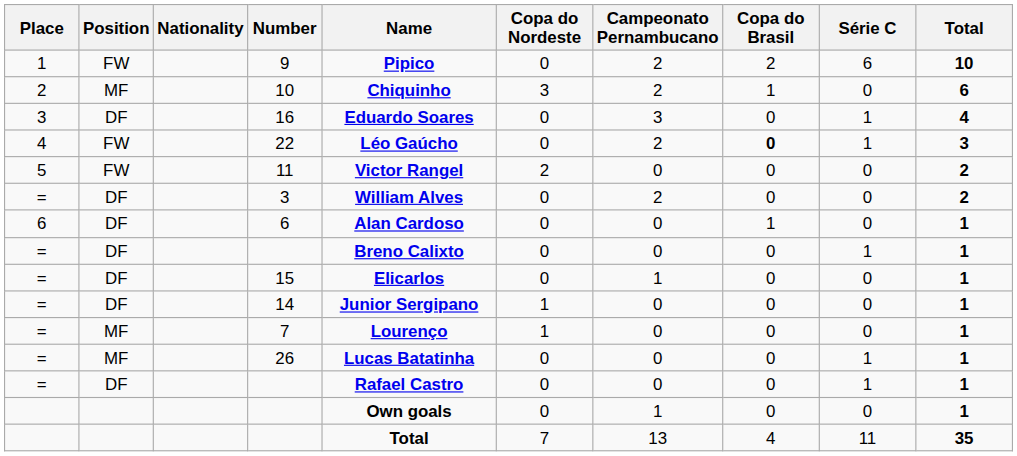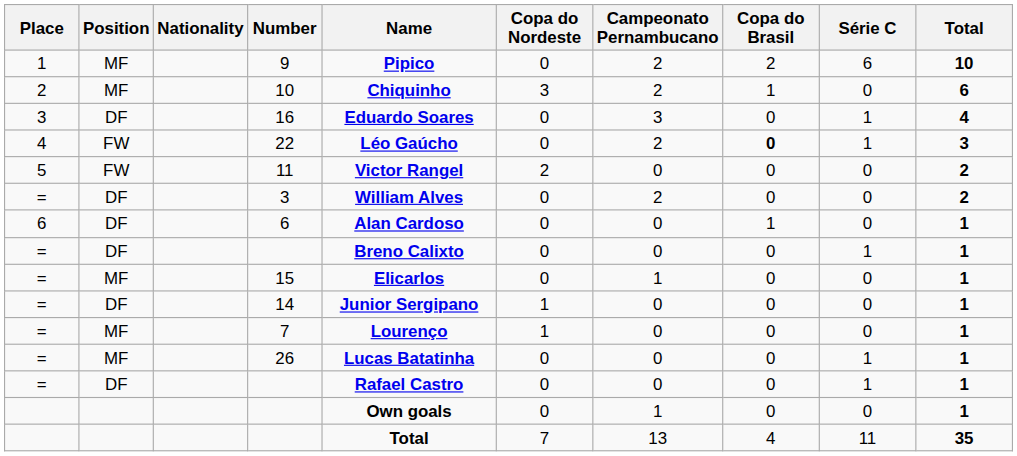9 | Position: FW -> MF
15 | Position: DF -> MF
